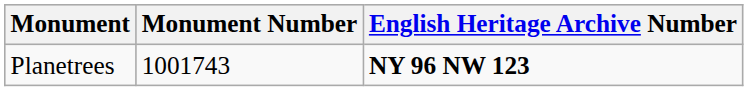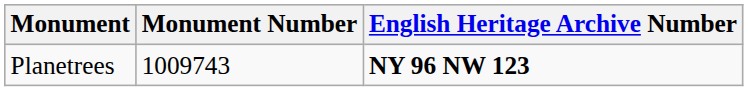Planetrees | Monument Number: 1001743 -> 1009743
